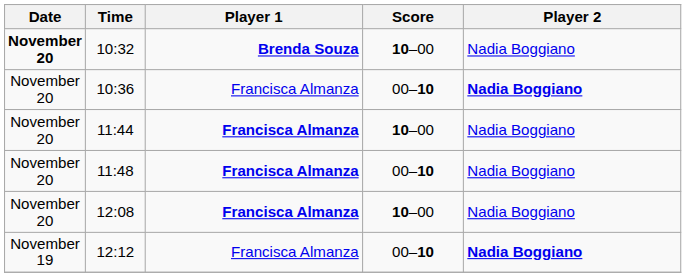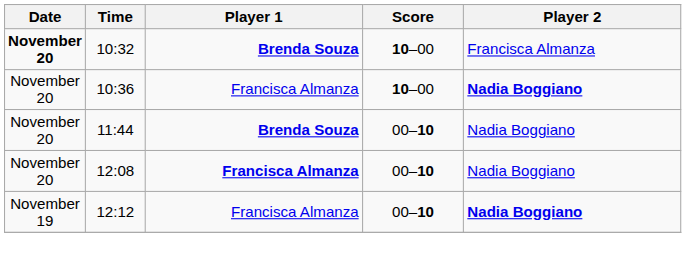10:32 | Player 2: Nadia Boggiano -> Francisca Almanza
10:36 | Score: 00–10 -> 10–00
11:44 | Player 1: Francisca Almanza -> Brenda Souza
11:44 | Score: 10–00 -> 00–10
- row: November 20 | 11:48 | Francisca Almanza | 00–10 | Nadia Boggiano
12:08 | Score: 10–00 -> 00–10
